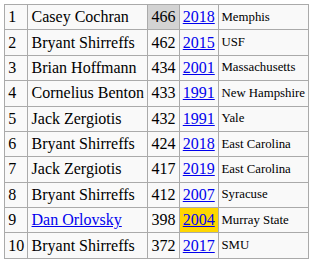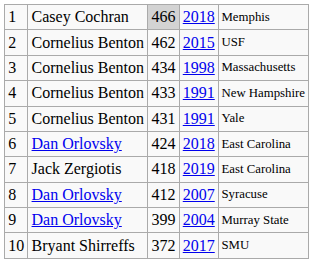2 | column 2: Bryant Shirreffs -> Cornelius Benton
3 | column 2: Brian Hoffmann -> Cornelius Benton
3 | column 4: 2001 -> 1998
5 | column 2: Jack Zergiotis -> Cornelius Benton
5 | column 3: 432 -> 431
6 | column 2: Bryant Shirreffs -> Dan Orlovsky
7 | column 3: 417 -> 418
8 | column 2: Bryant Shirreffs -> Dan Orlovsky
9 | column 3: 398 -> 399
9 | column 4: gold background -> no background
